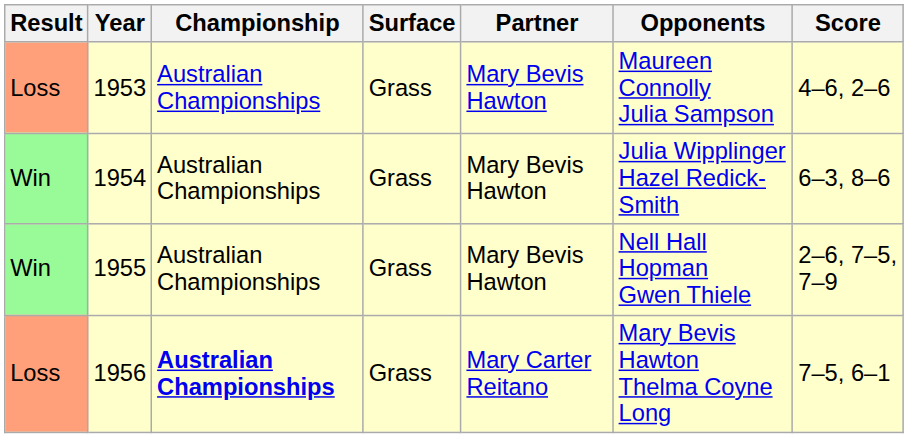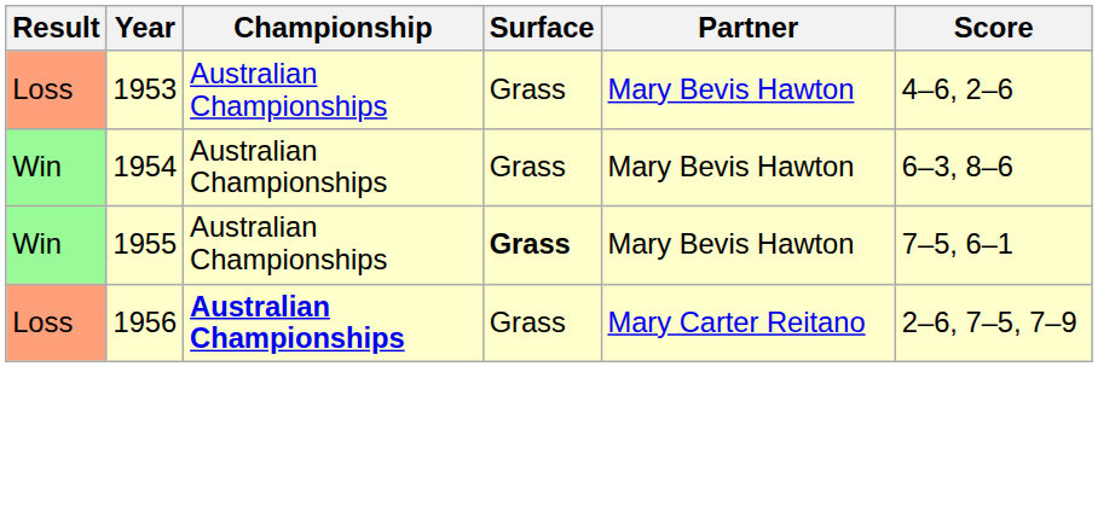- column: Opponents | Maureen Connolly Julia Sampson | Julia Wipplinger Hazel Redick-Smith | Nell Hall Hopman Gwen Thiele | Mary Bevis Hawton Thelma Coyne Long
1955 | Surface: normal -> bold
1955 | Score: 2–6, 7–5, 7–9 -> 7–5, 6–1
1956 | Score: 7–5, 6–1 -> 2–6, 7–5, 7–9
